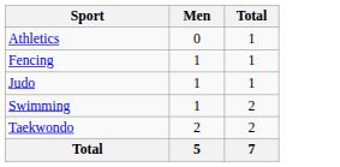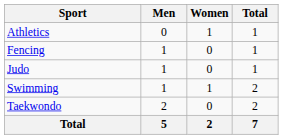+ column: Women | 1 | 0 | 0 | 1 | 0 | 2
